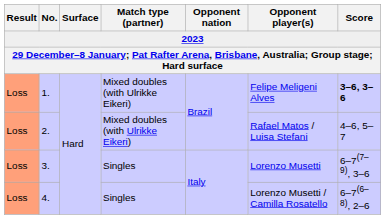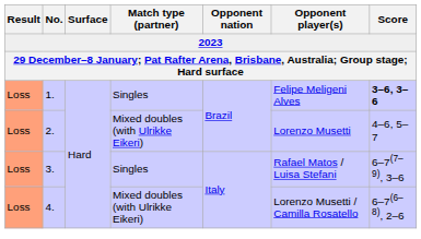1. | Match type (partner): Mixed doubles (with Ulrikke Eikeri) -> Singles
2. | Opponent player(s): Rafael Matos / Luisa Stefani -> Lorenzo Musetti
3. | Opponent player(s): Lorenzo Musetti -> Rafael Matos / Luisa Stefani
4. | Match type (partner): Singles -> Mixed doubles (with Ulrikke Eikeri)
